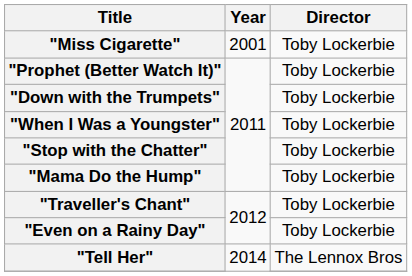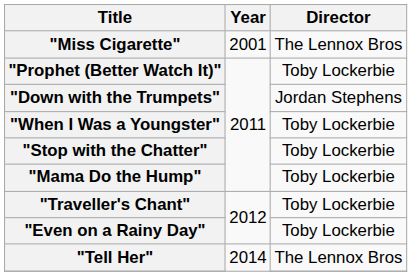"Miss Cigarette" | Director: Toby Lockerbie -> The Lennox Bros
"Down with the Trumpets" | Director: Toby Lockerbie -> Jordan Stephens
